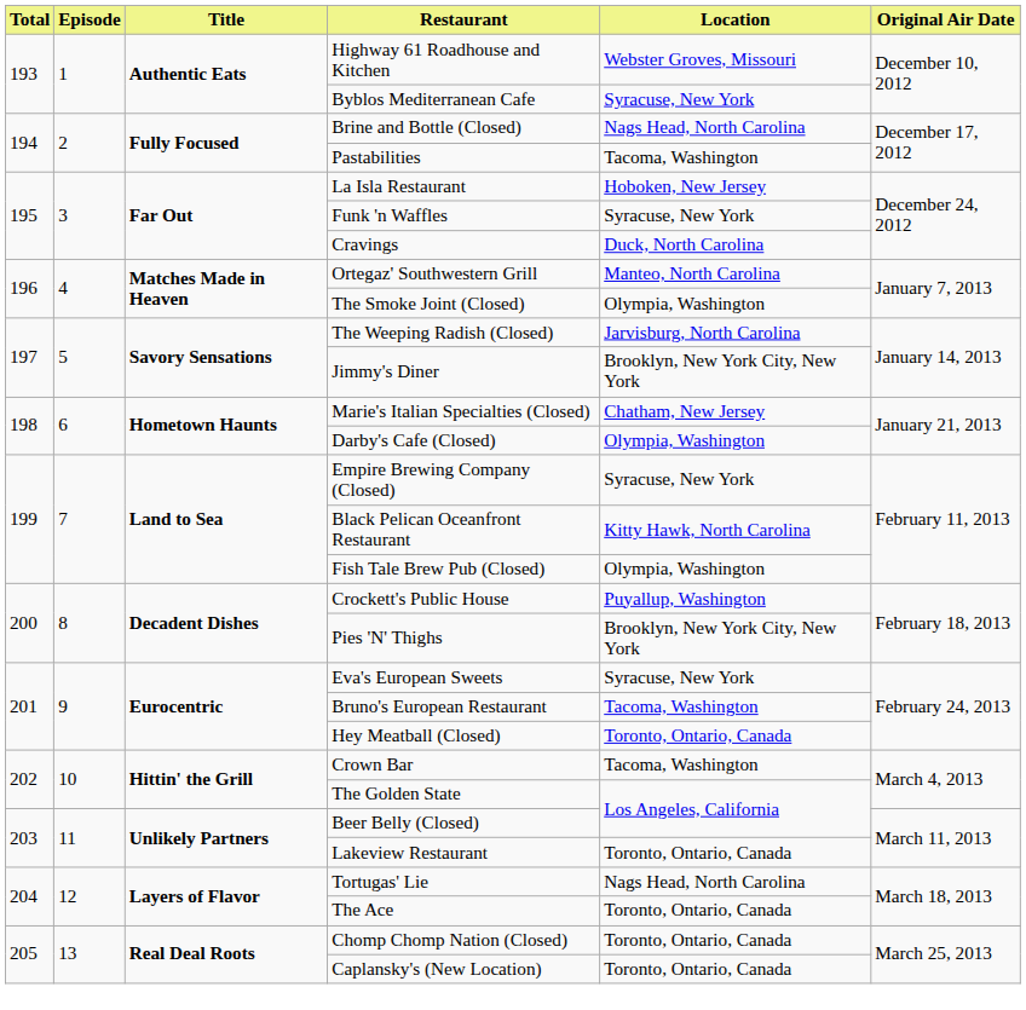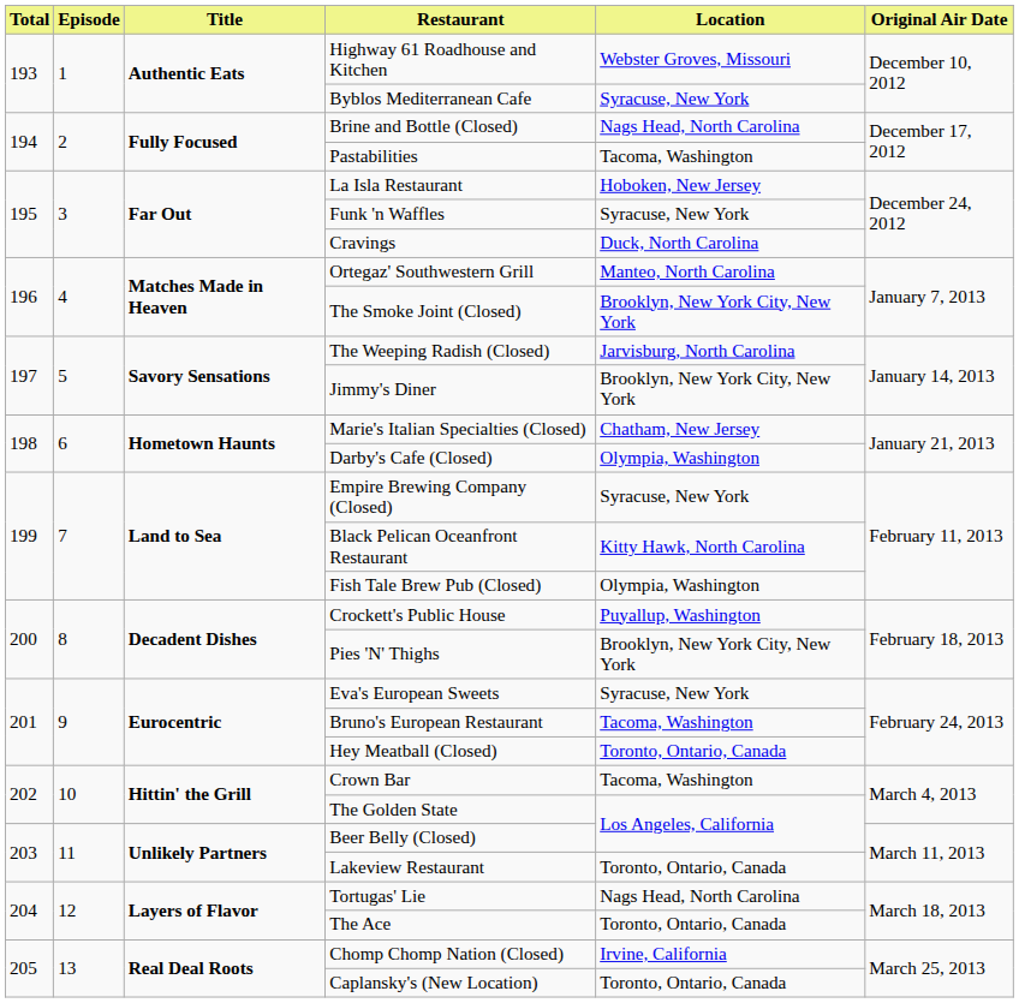The Smoke Joint (Closed) | Location: Olympia, Washington -> Brooklyn, New York City, New York
Chomp Chomp Nation (Closed) | Location: Toronto, Ontario, Canada -> Irvine, California
